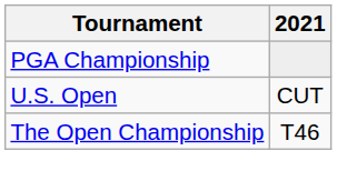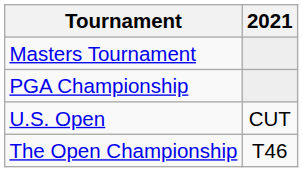+ row: Masters Tournament
